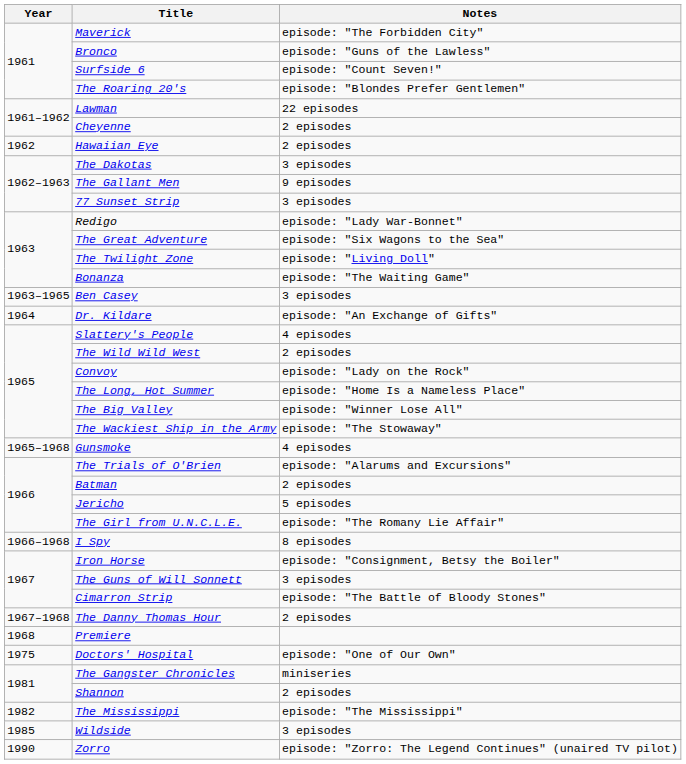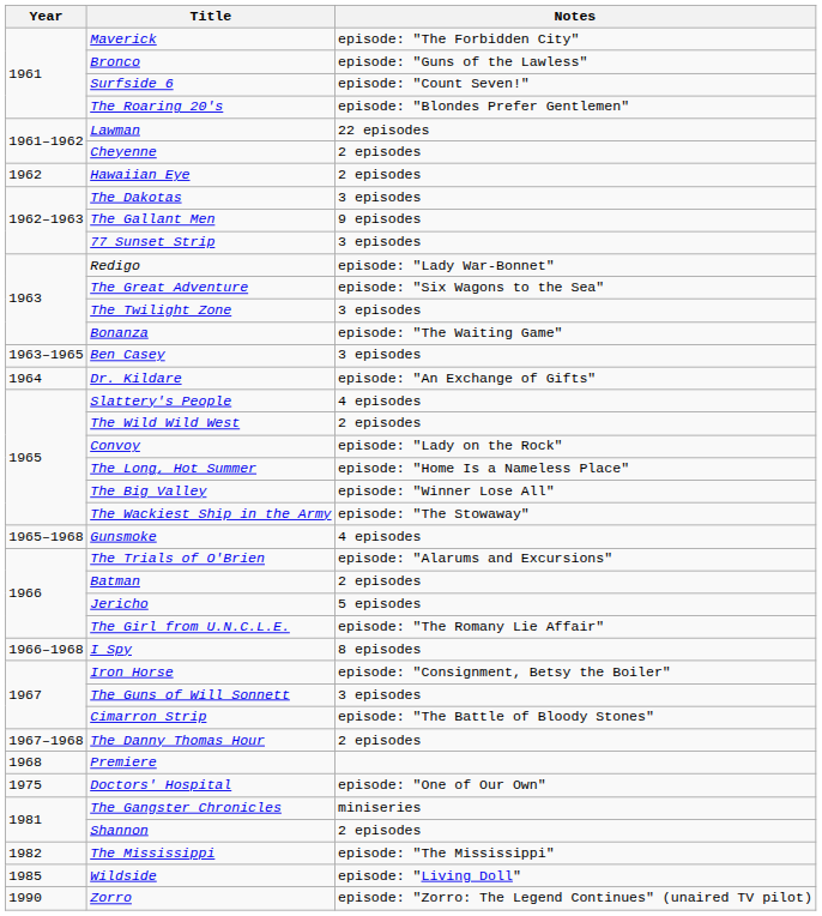The Twilight Zone | Notes: episode: "Living Doll" -> 3 episodes
Wildside | Notes: 3 episodes -> episode: "Living Doll"
